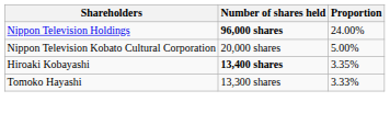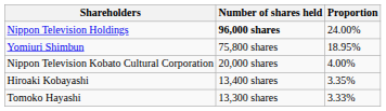+ row: Yomiuri Shimbun | 75,800 shares | 18.95%
Nippon Television Kobato Cultural Corporation | Proportion: 5.00% -> 4.00%
Hiroaki Kobayashi | Number of shares held: bold -> normal
